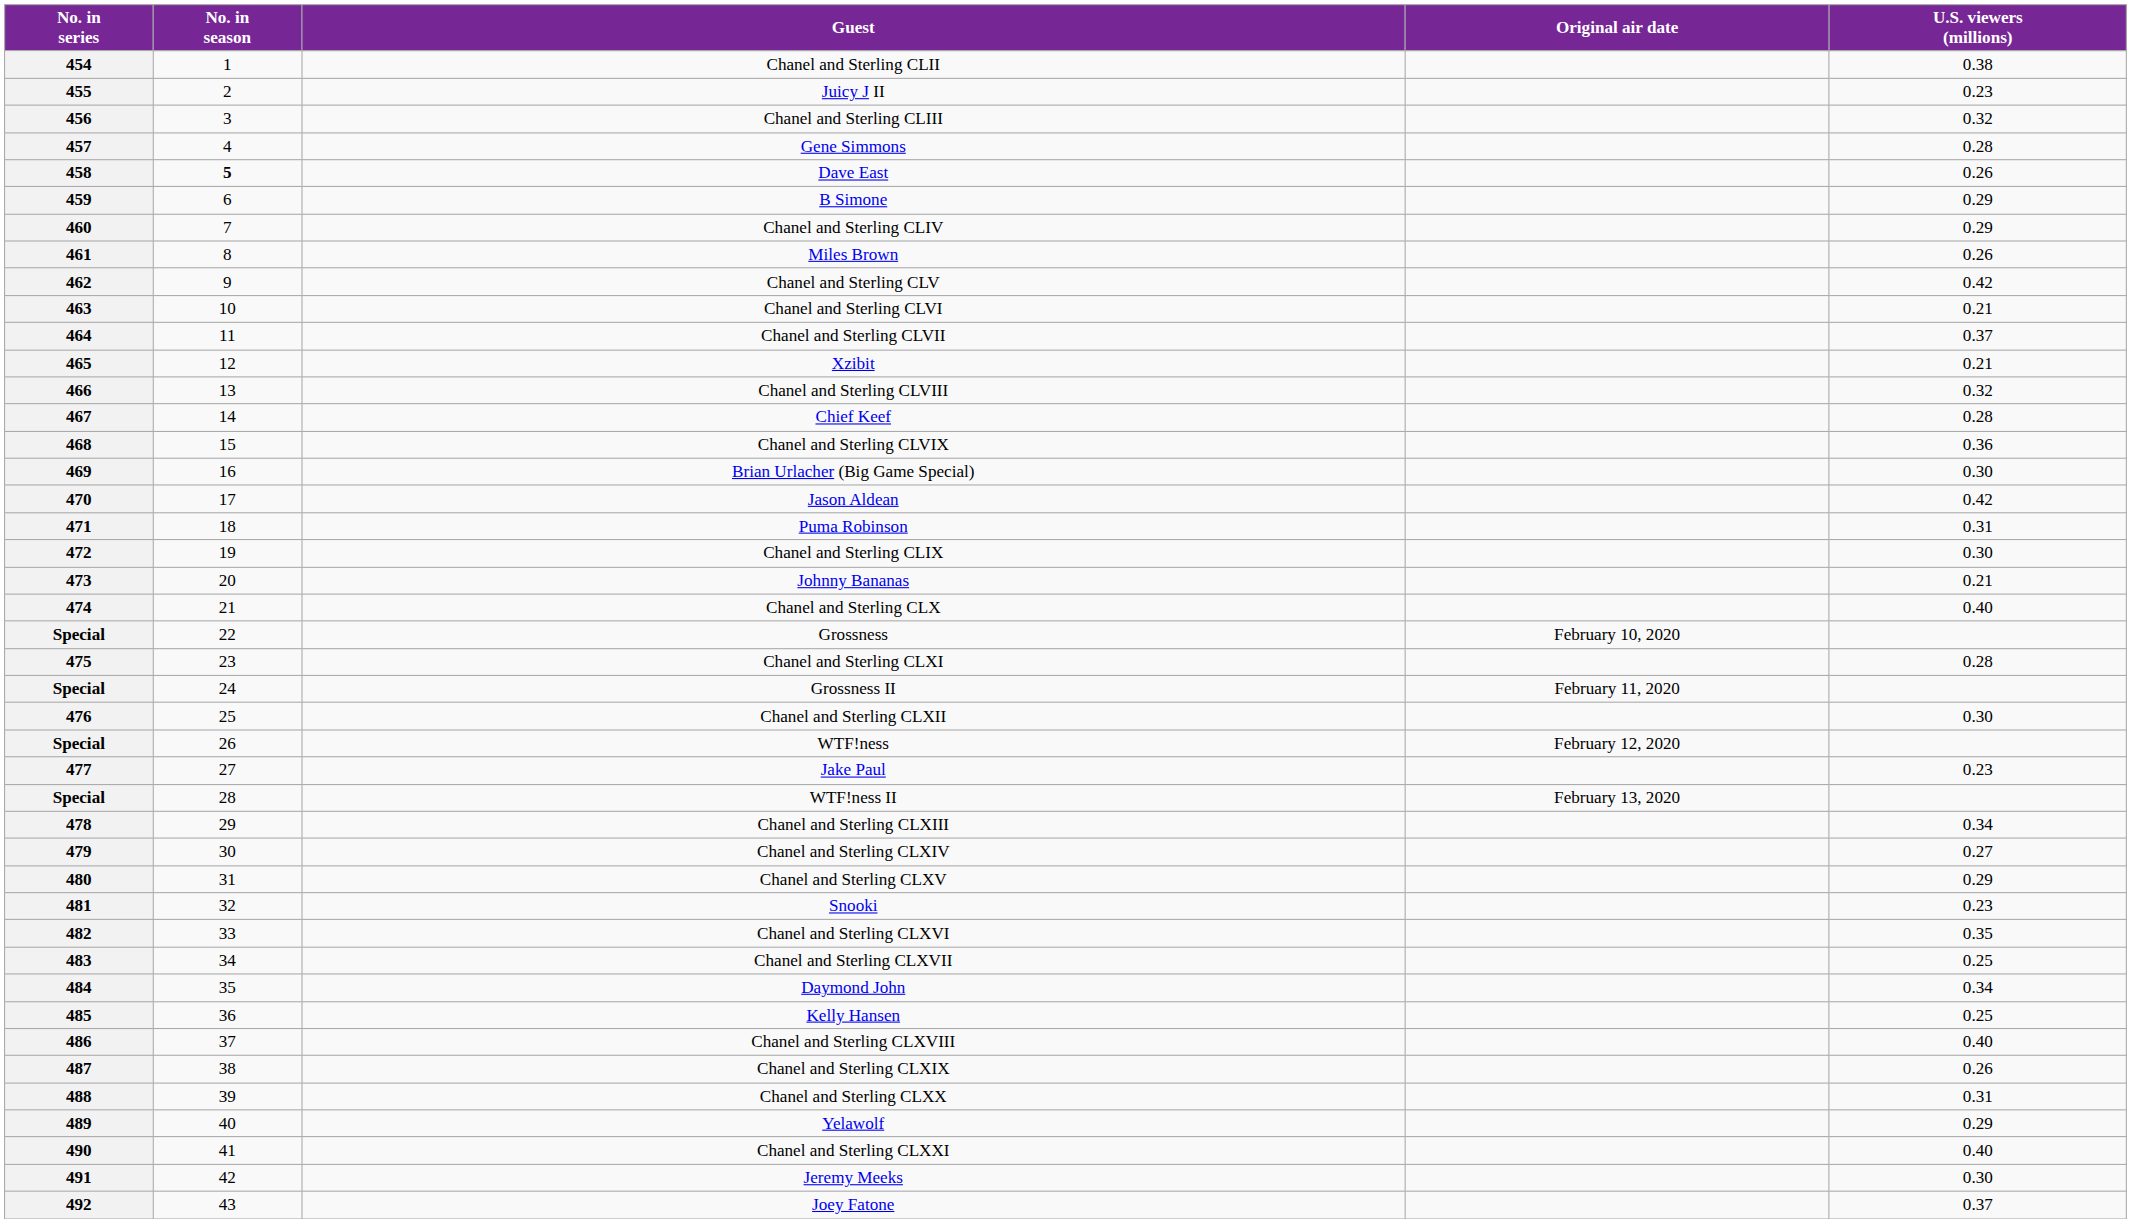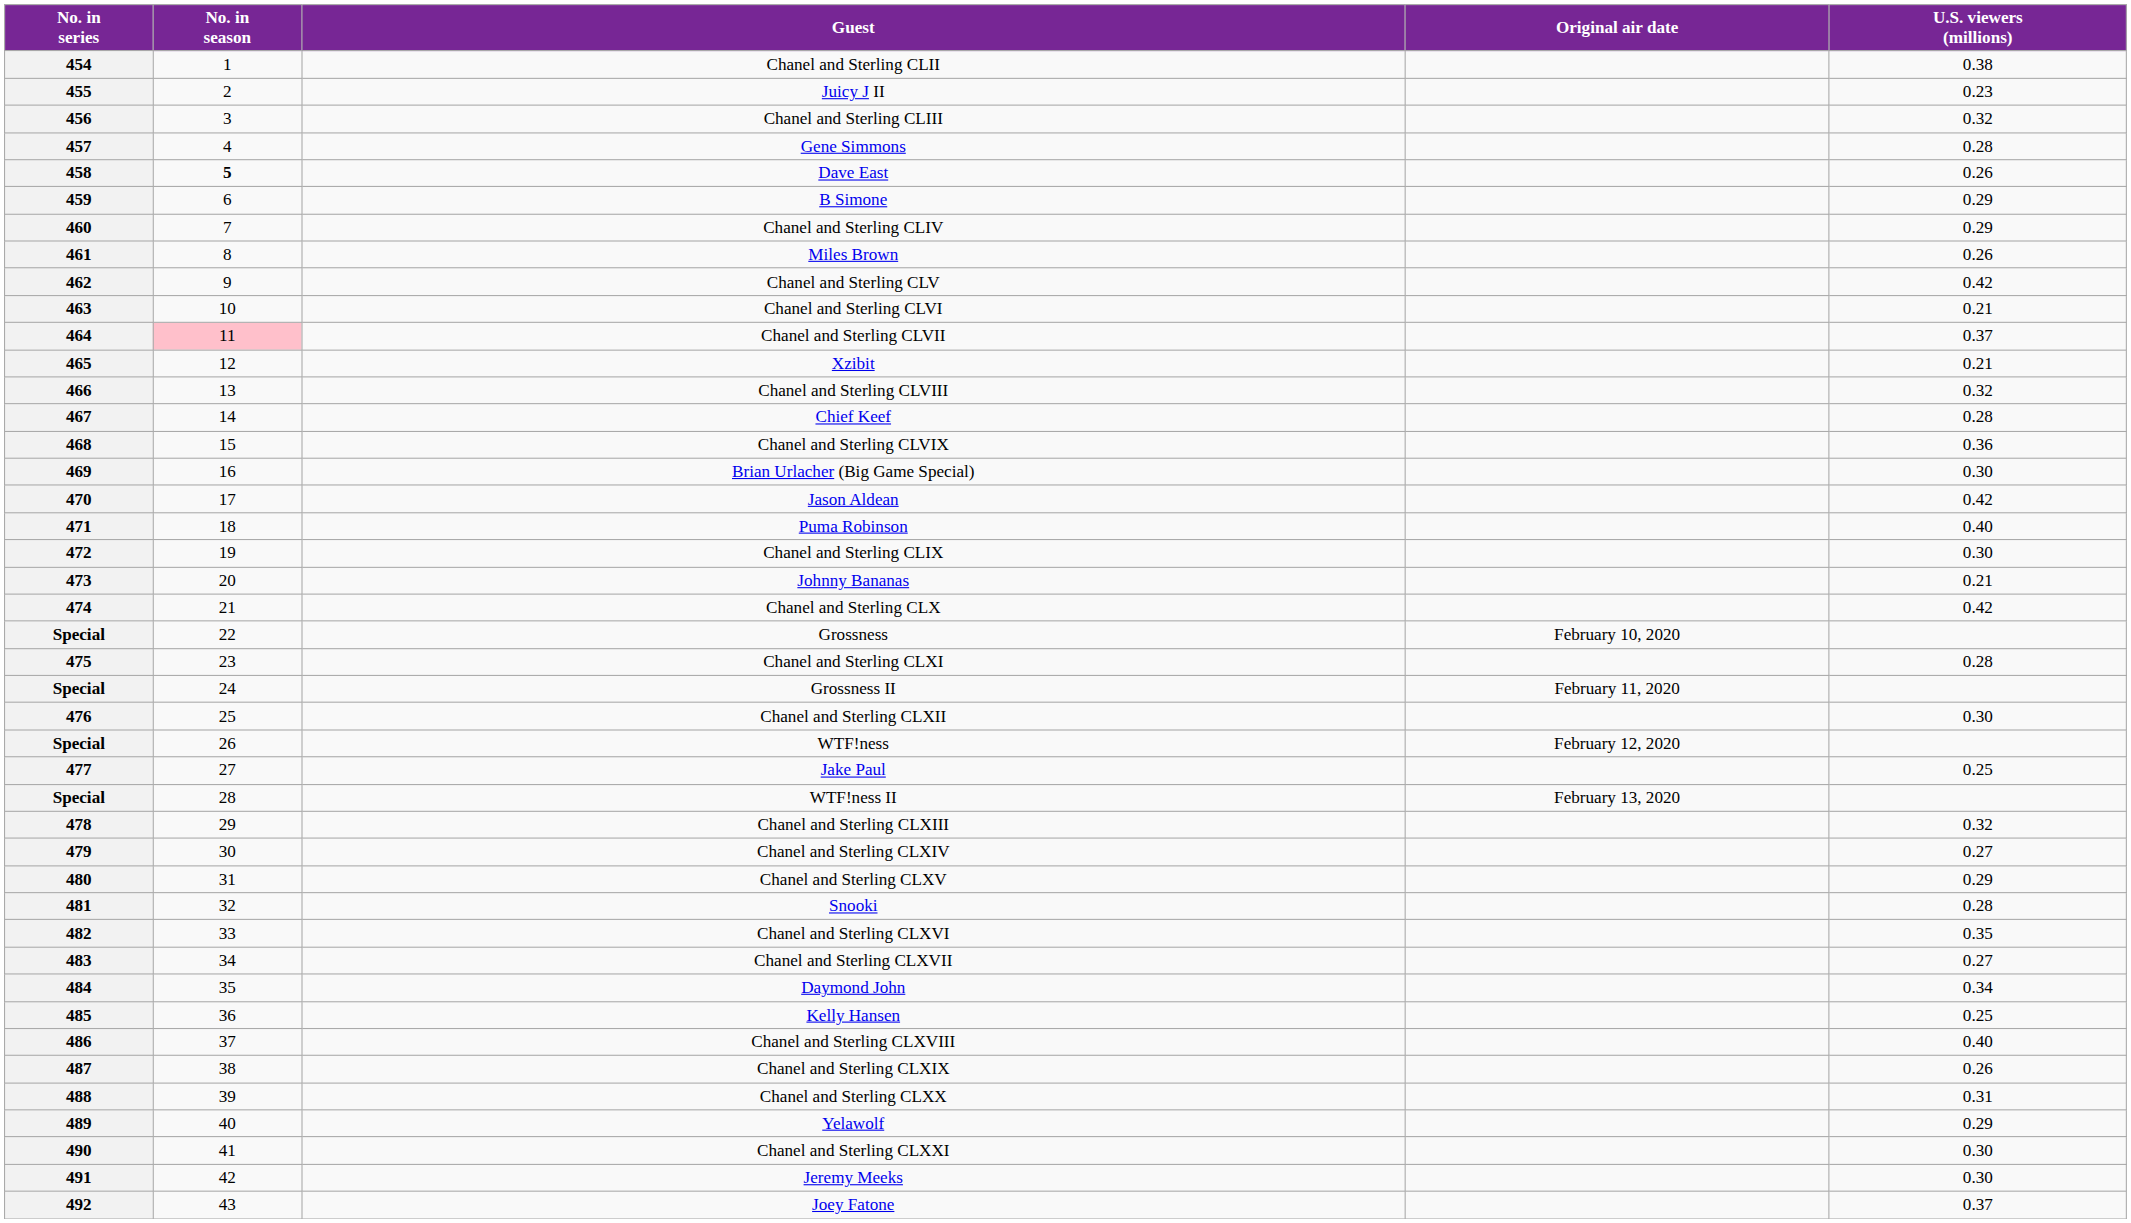464 | No. in season: no background -> pink background
471 | U.S. viewers (millions): 0.31 -> 0.40
474 | U.S. viewers (millions): 0.40 -> 0.42
477 | U.S. viewers (millions): 0.23 -> 0.25
478 | U.S. viewers (millions): 0.34 -> 0.32
481 | U.S. viewers (millions): 0.23 -> 0.28
483 | U.S. viewers (millions): 0.25 -> 0.27
490 | U.S. viewers (millions): 0.40 -> 0.30
